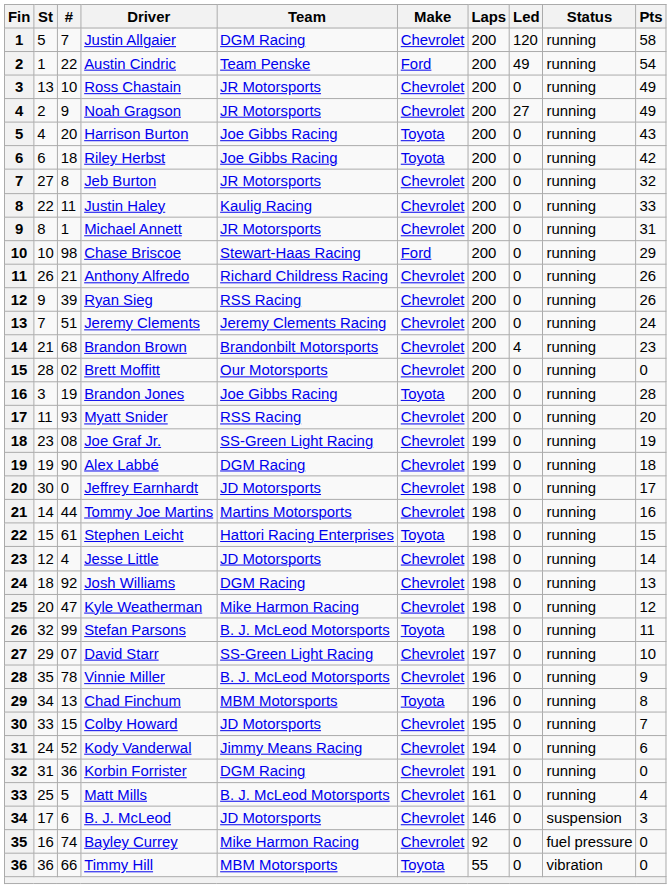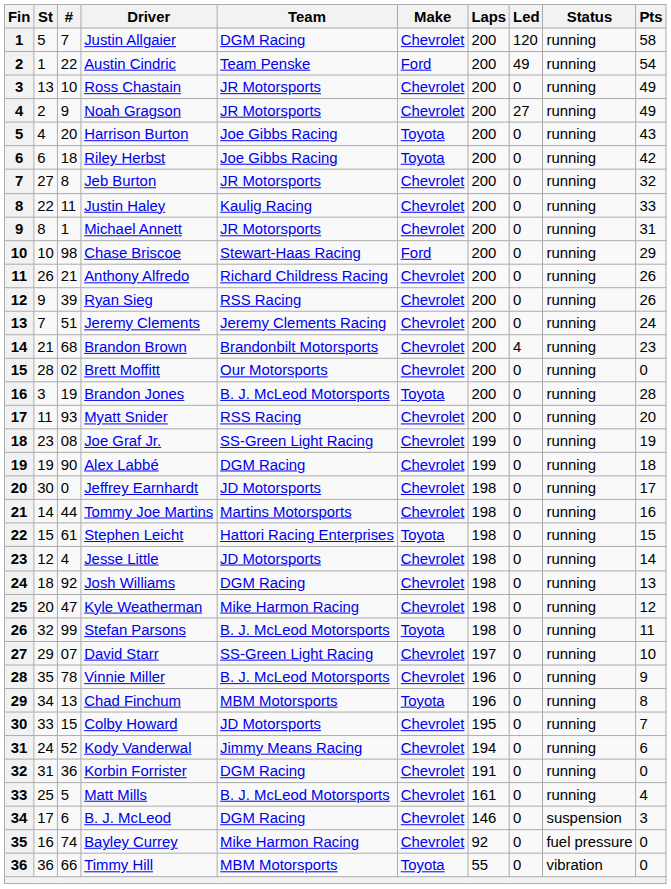Brandon Jones | Team: Joe Gibbs Racing -> B. J. McLeod Motorsports
B. J. McLeod | Team: JD Motorsports -> DGM Racing
